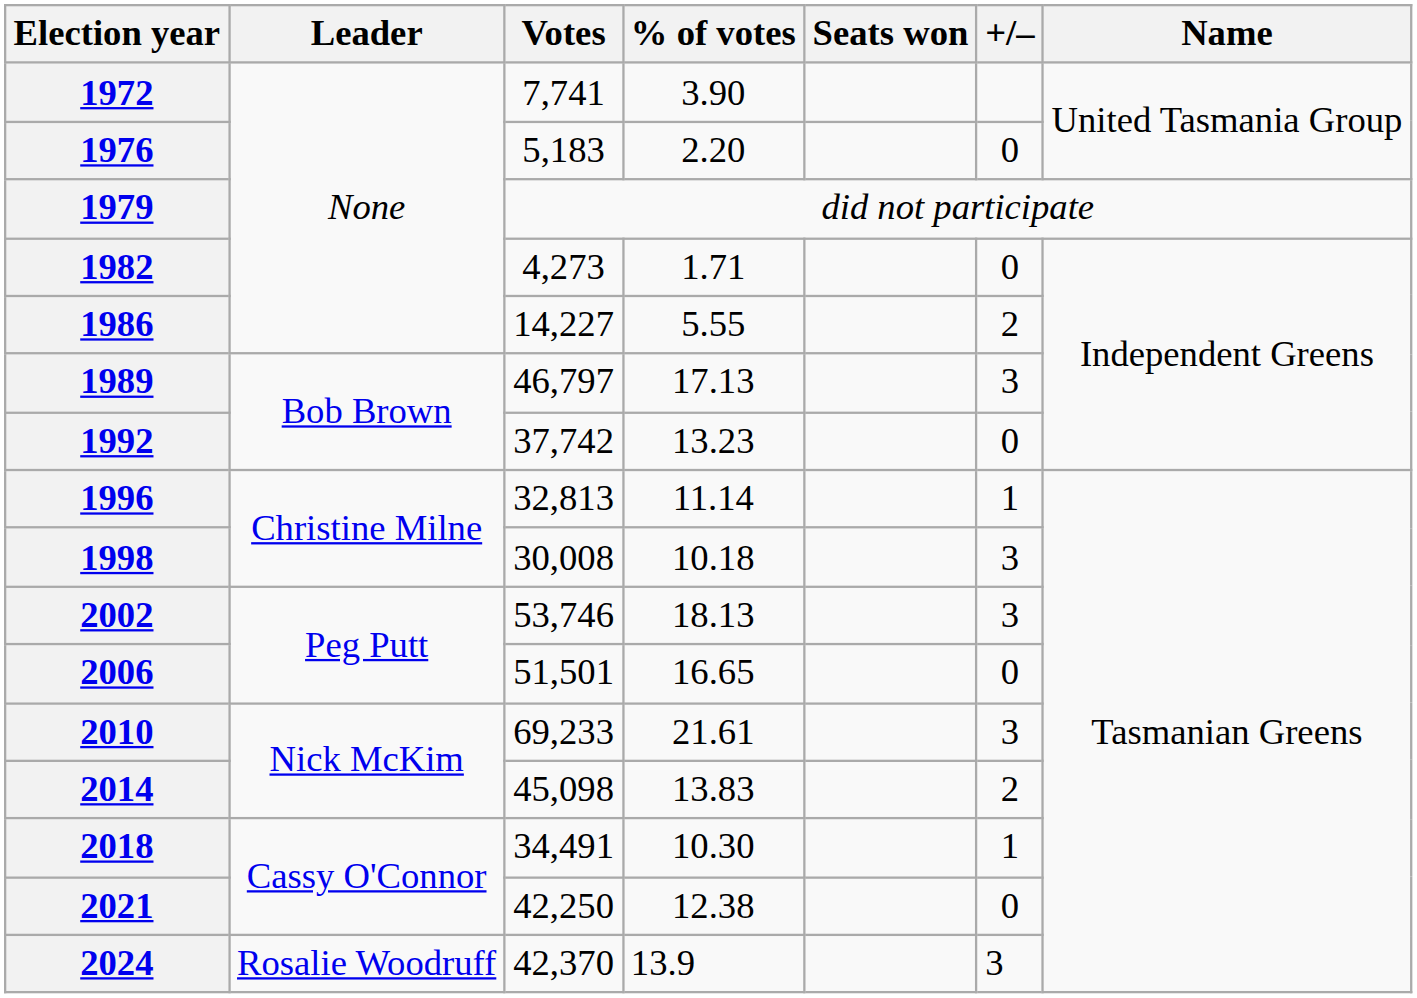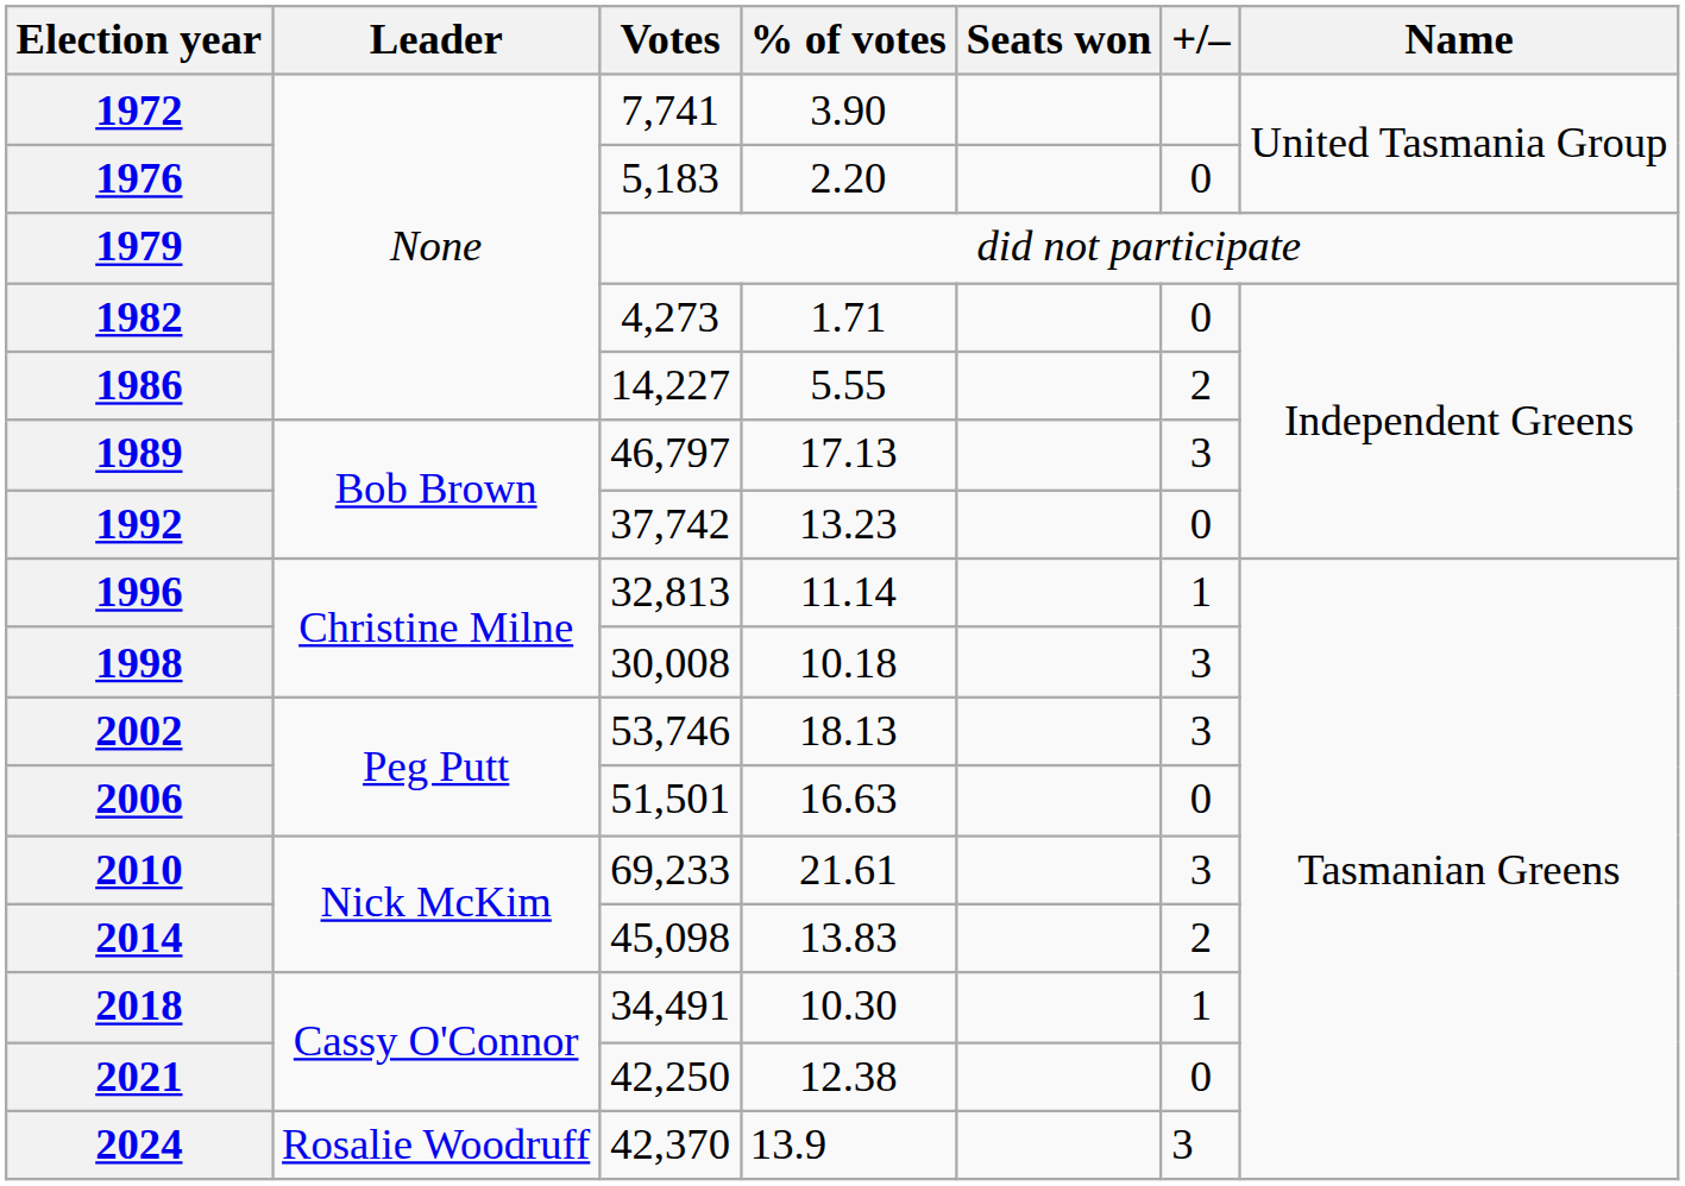2006 | % of votes: 16.65 -> 16.63
